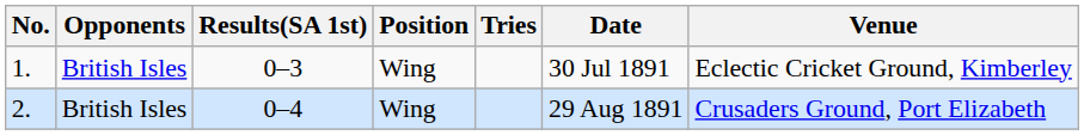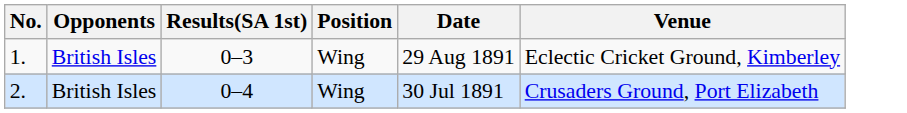- column: Tries
1. | Date: 30 Jul 1891 -> 29 Aug 1891
2. | Date: 29 Aug 1891 -> 30 Jul 1891
